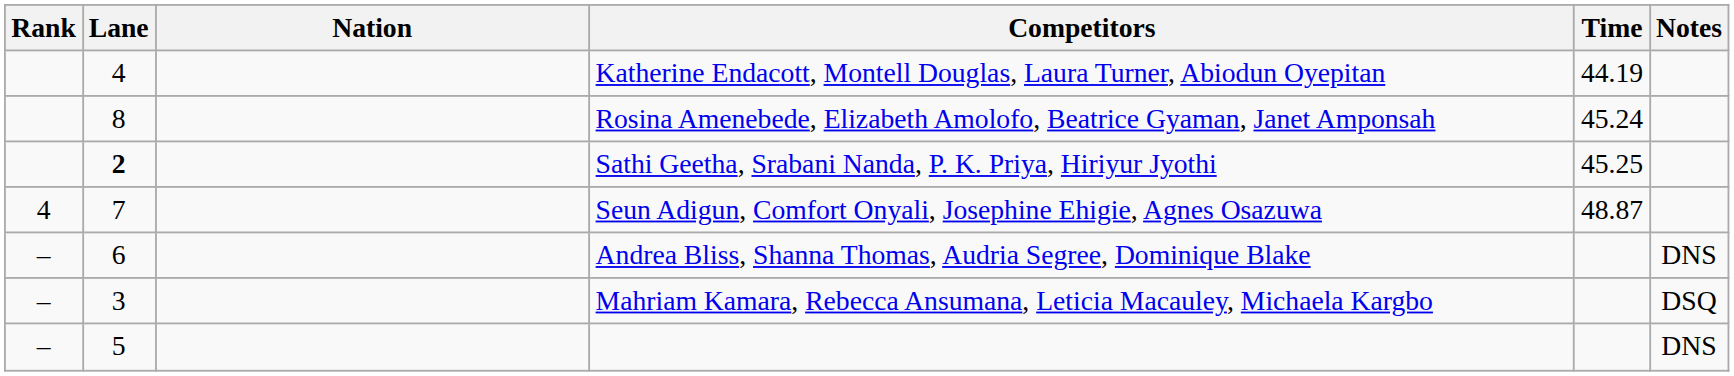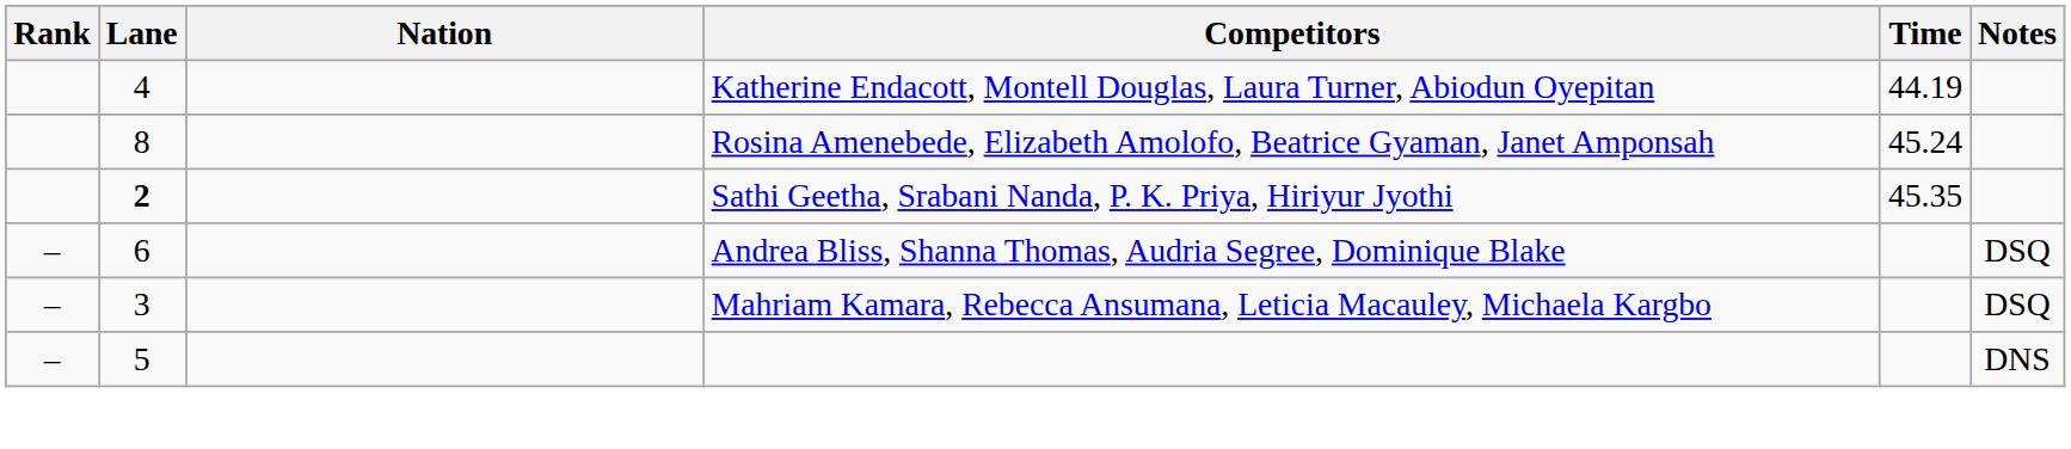Sathi Geetha, Srabani Nanda, P. K. Priya, Hiriyur Jyothi | Time: 45.25 -> 45.35
- row: 4 | 7 | Seun Adigun, Comfort Onyali, Josephine Ehigie, Agnes Osazuwa | 48.87
Andrea Bliss, Shanna Thomas, Audria Segree, Dominique Blake | Notes: DNS -> DSQ
